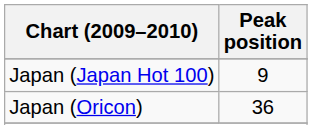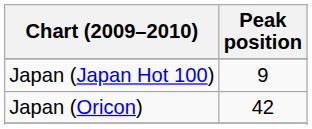Japan (Oricon) | Peak position: 36 -> 42
